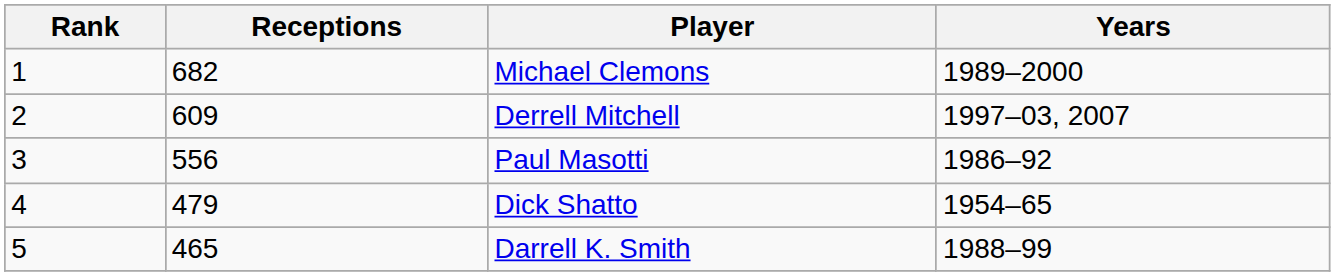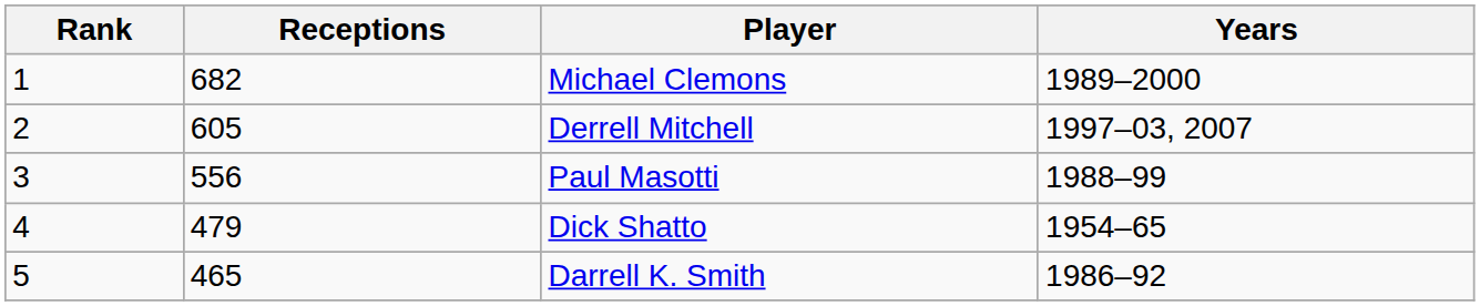Derrell Mitchell | Receptions: 609 -> 605
Paul Masotti | Years: 1986–92 -> 1988–99
Darrell K. Smith | Years: 1988–99 -> 1986–92
